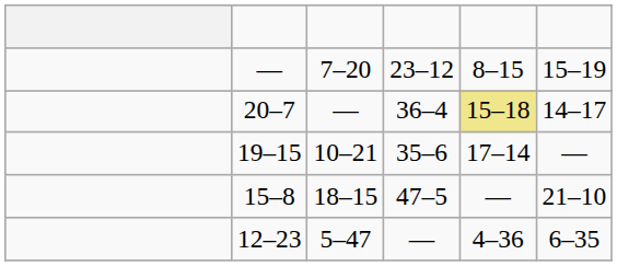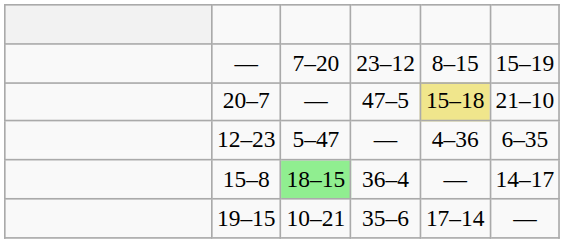20–7 | column 4: 36–4 -> 47–5
20–7 | column 6: 14–17 -> 21–10
rows swapped: 12–23 <-> 19–15
15–8 | column 3: no background -> lightgreen background
15–8 | column 4: 47–5 -> 36–4
15–8 | column 6: 21–10 -> 14–17
